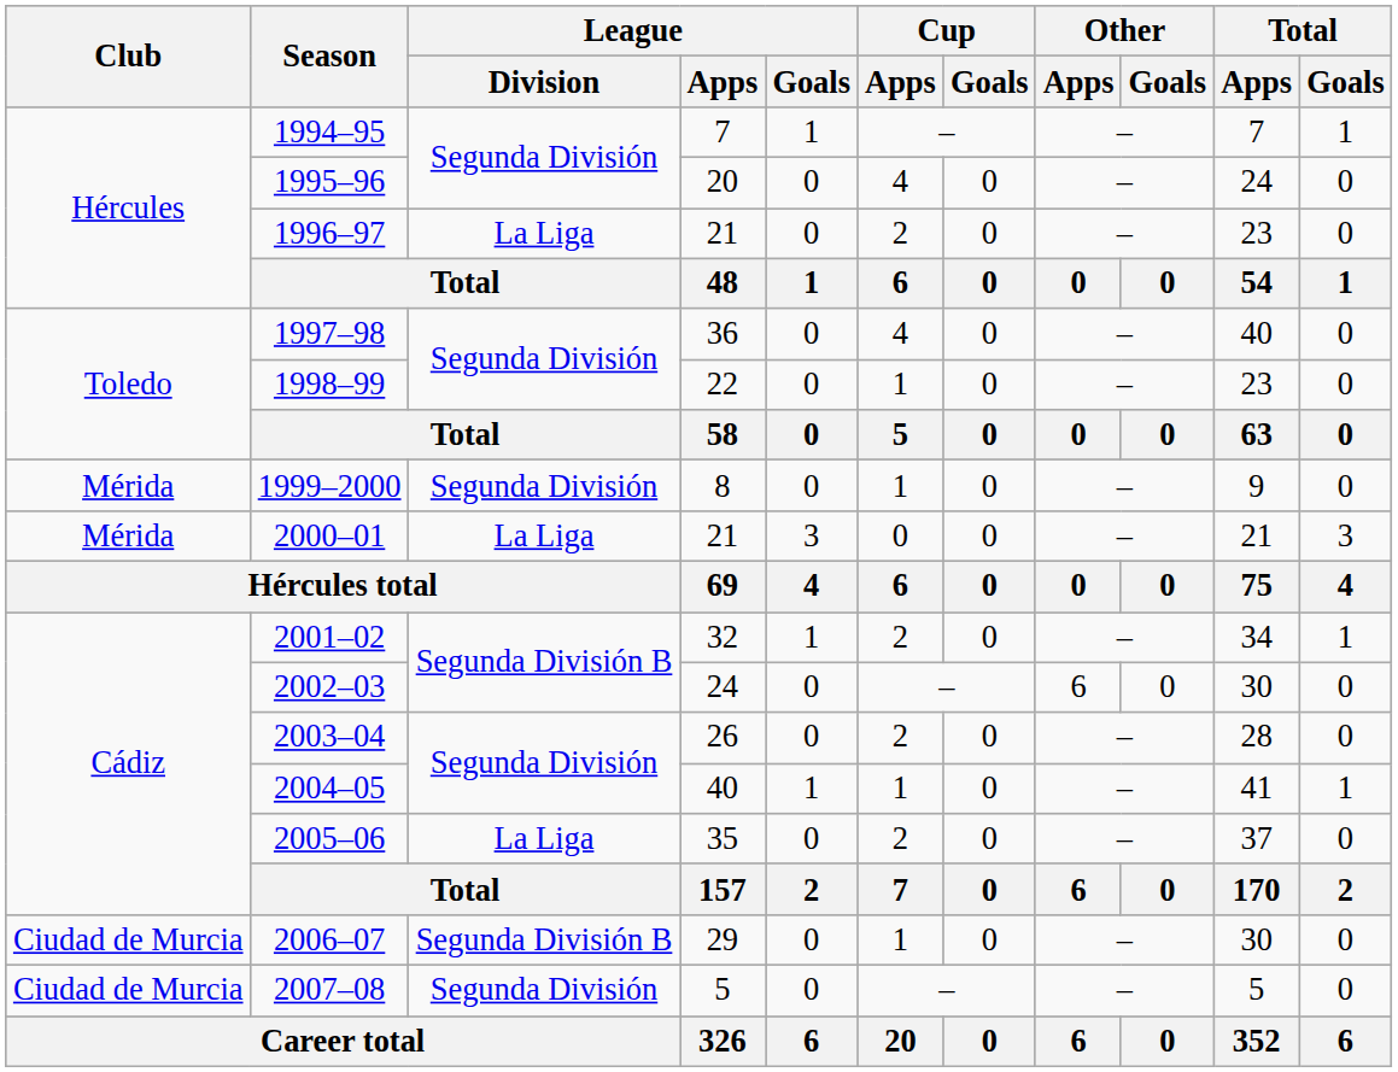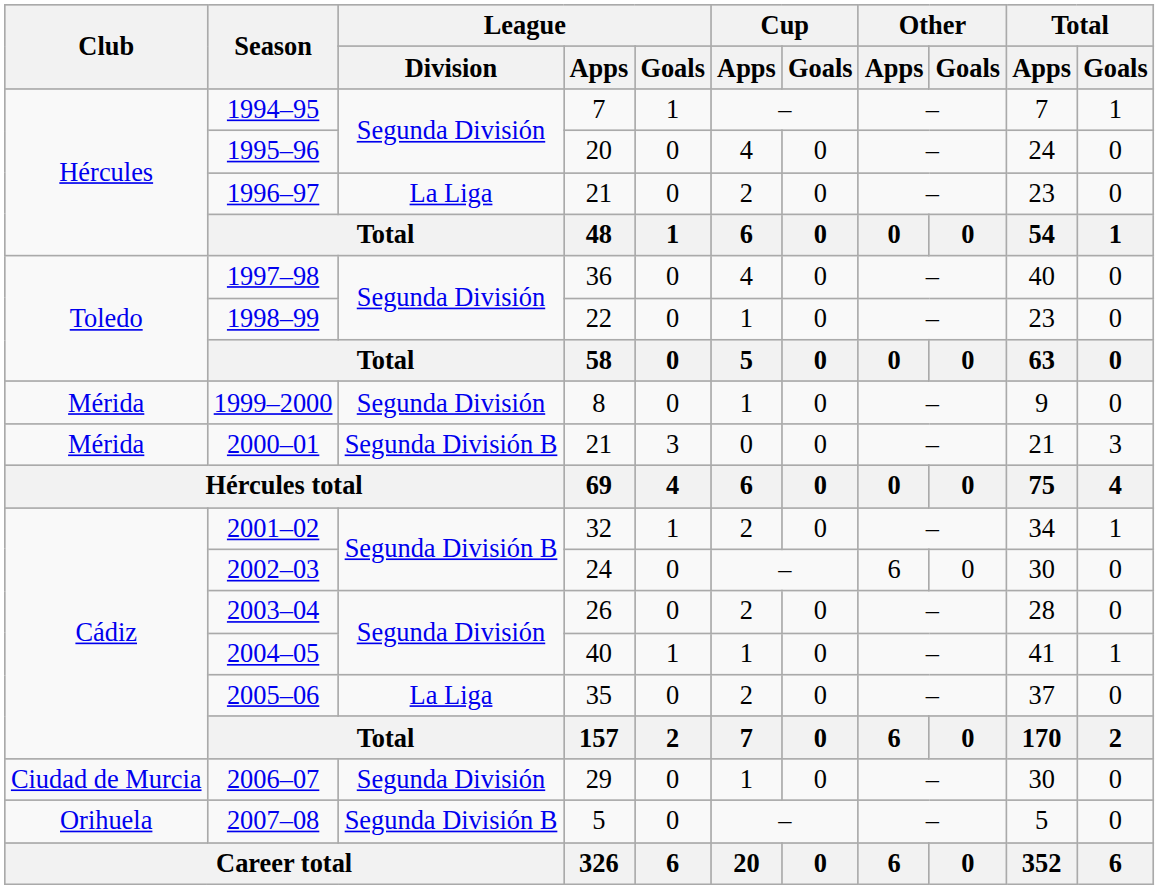2000–01 | League / Division: La Liga -> Segunda División B
2006–07 | League / Division: Segunda División B -> Segunda División
2007–08 | Club: Ciudad de Murcia -> Orihuela
2007–08 | League / Division: Segunda División -> Segunda División B
